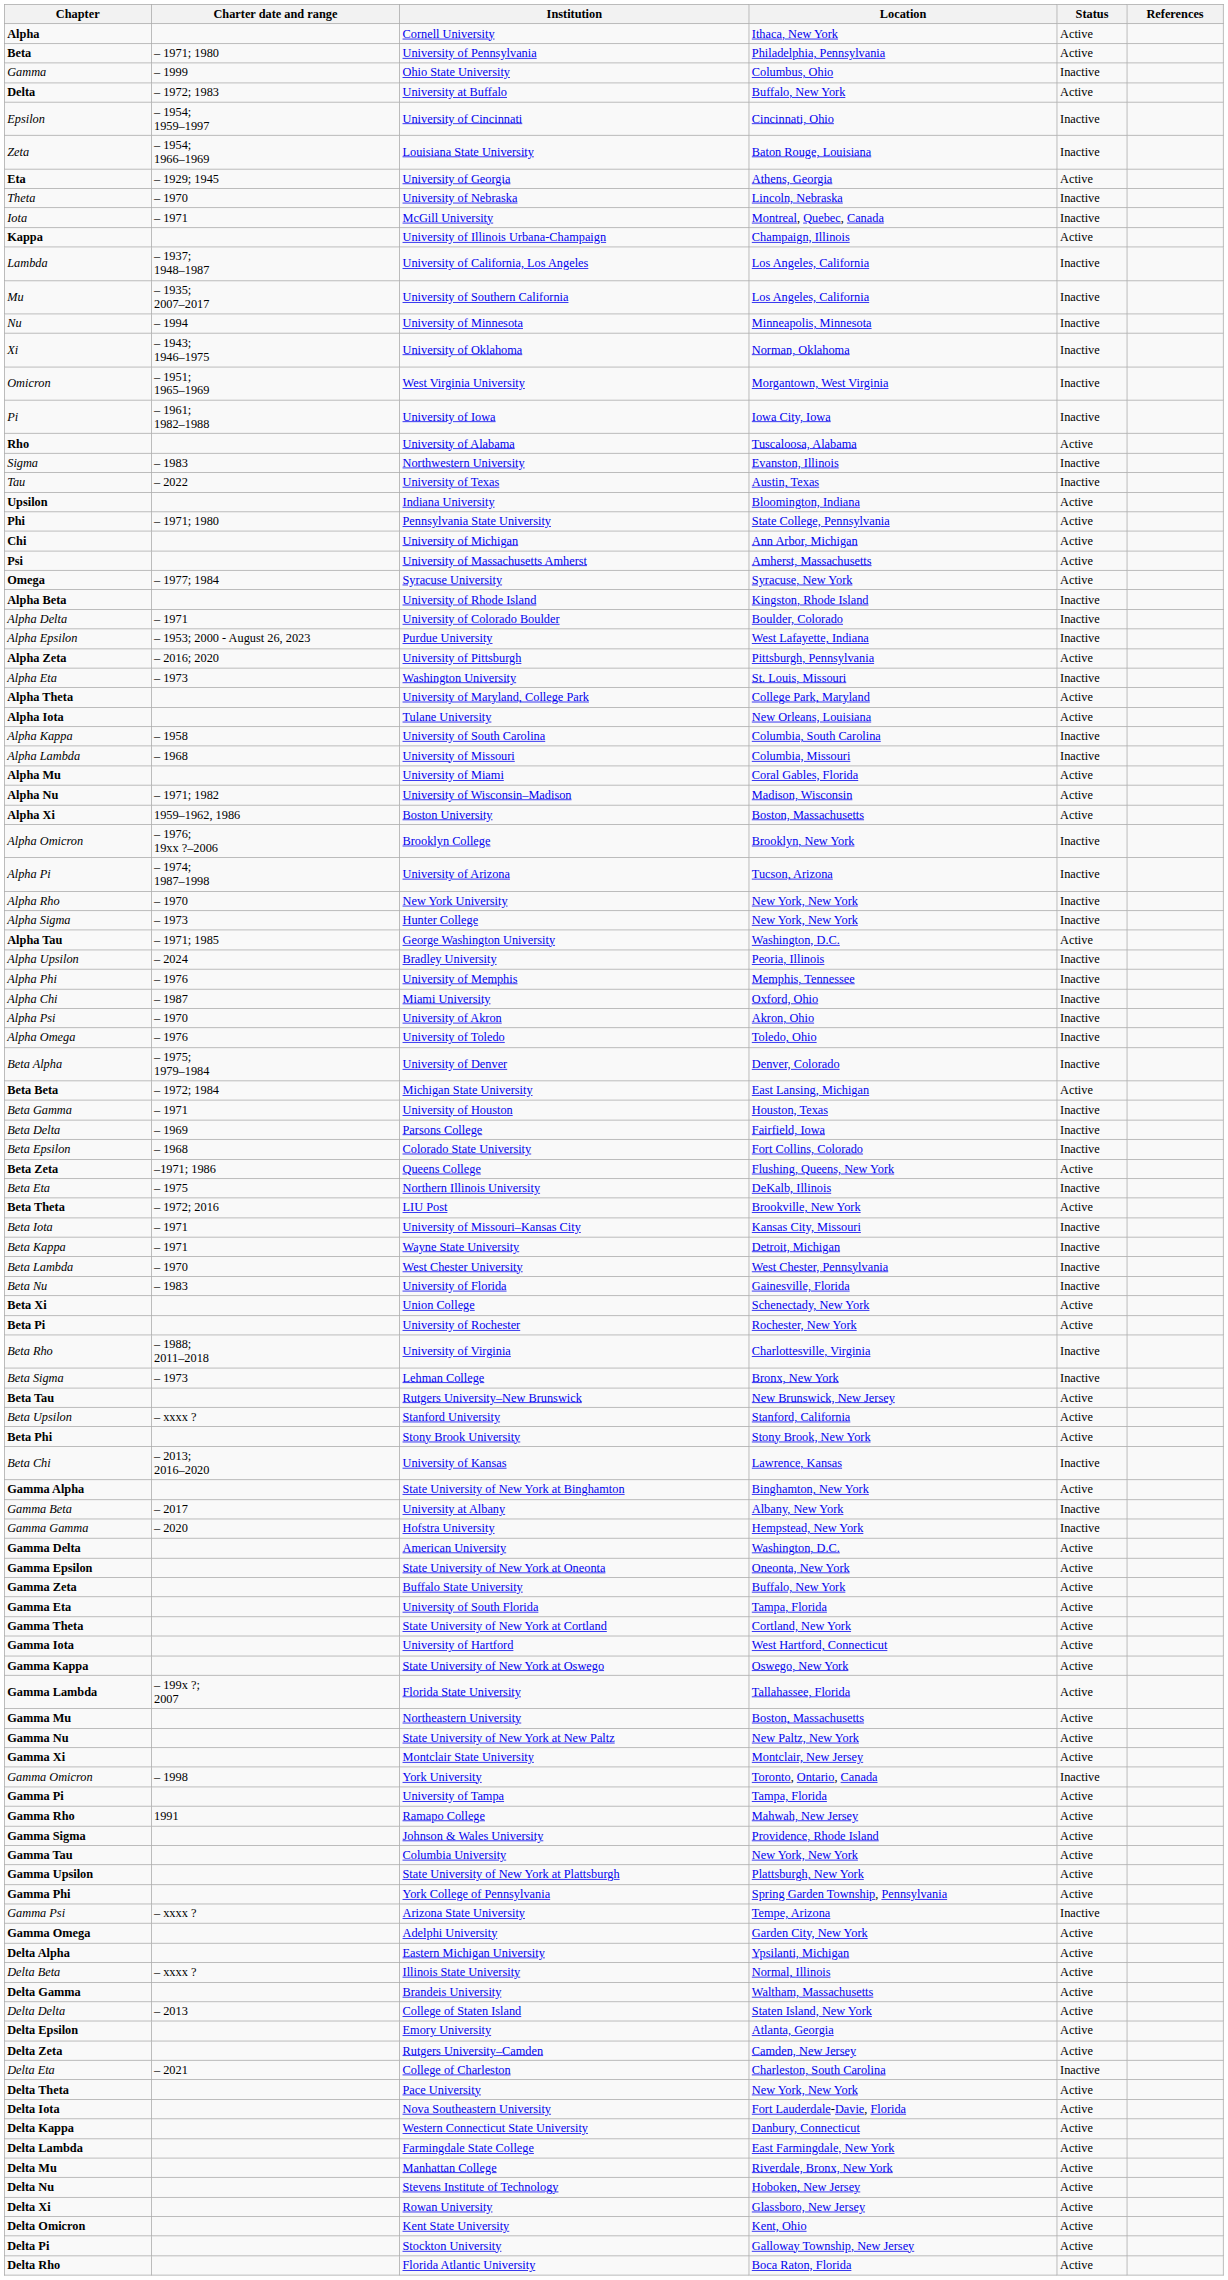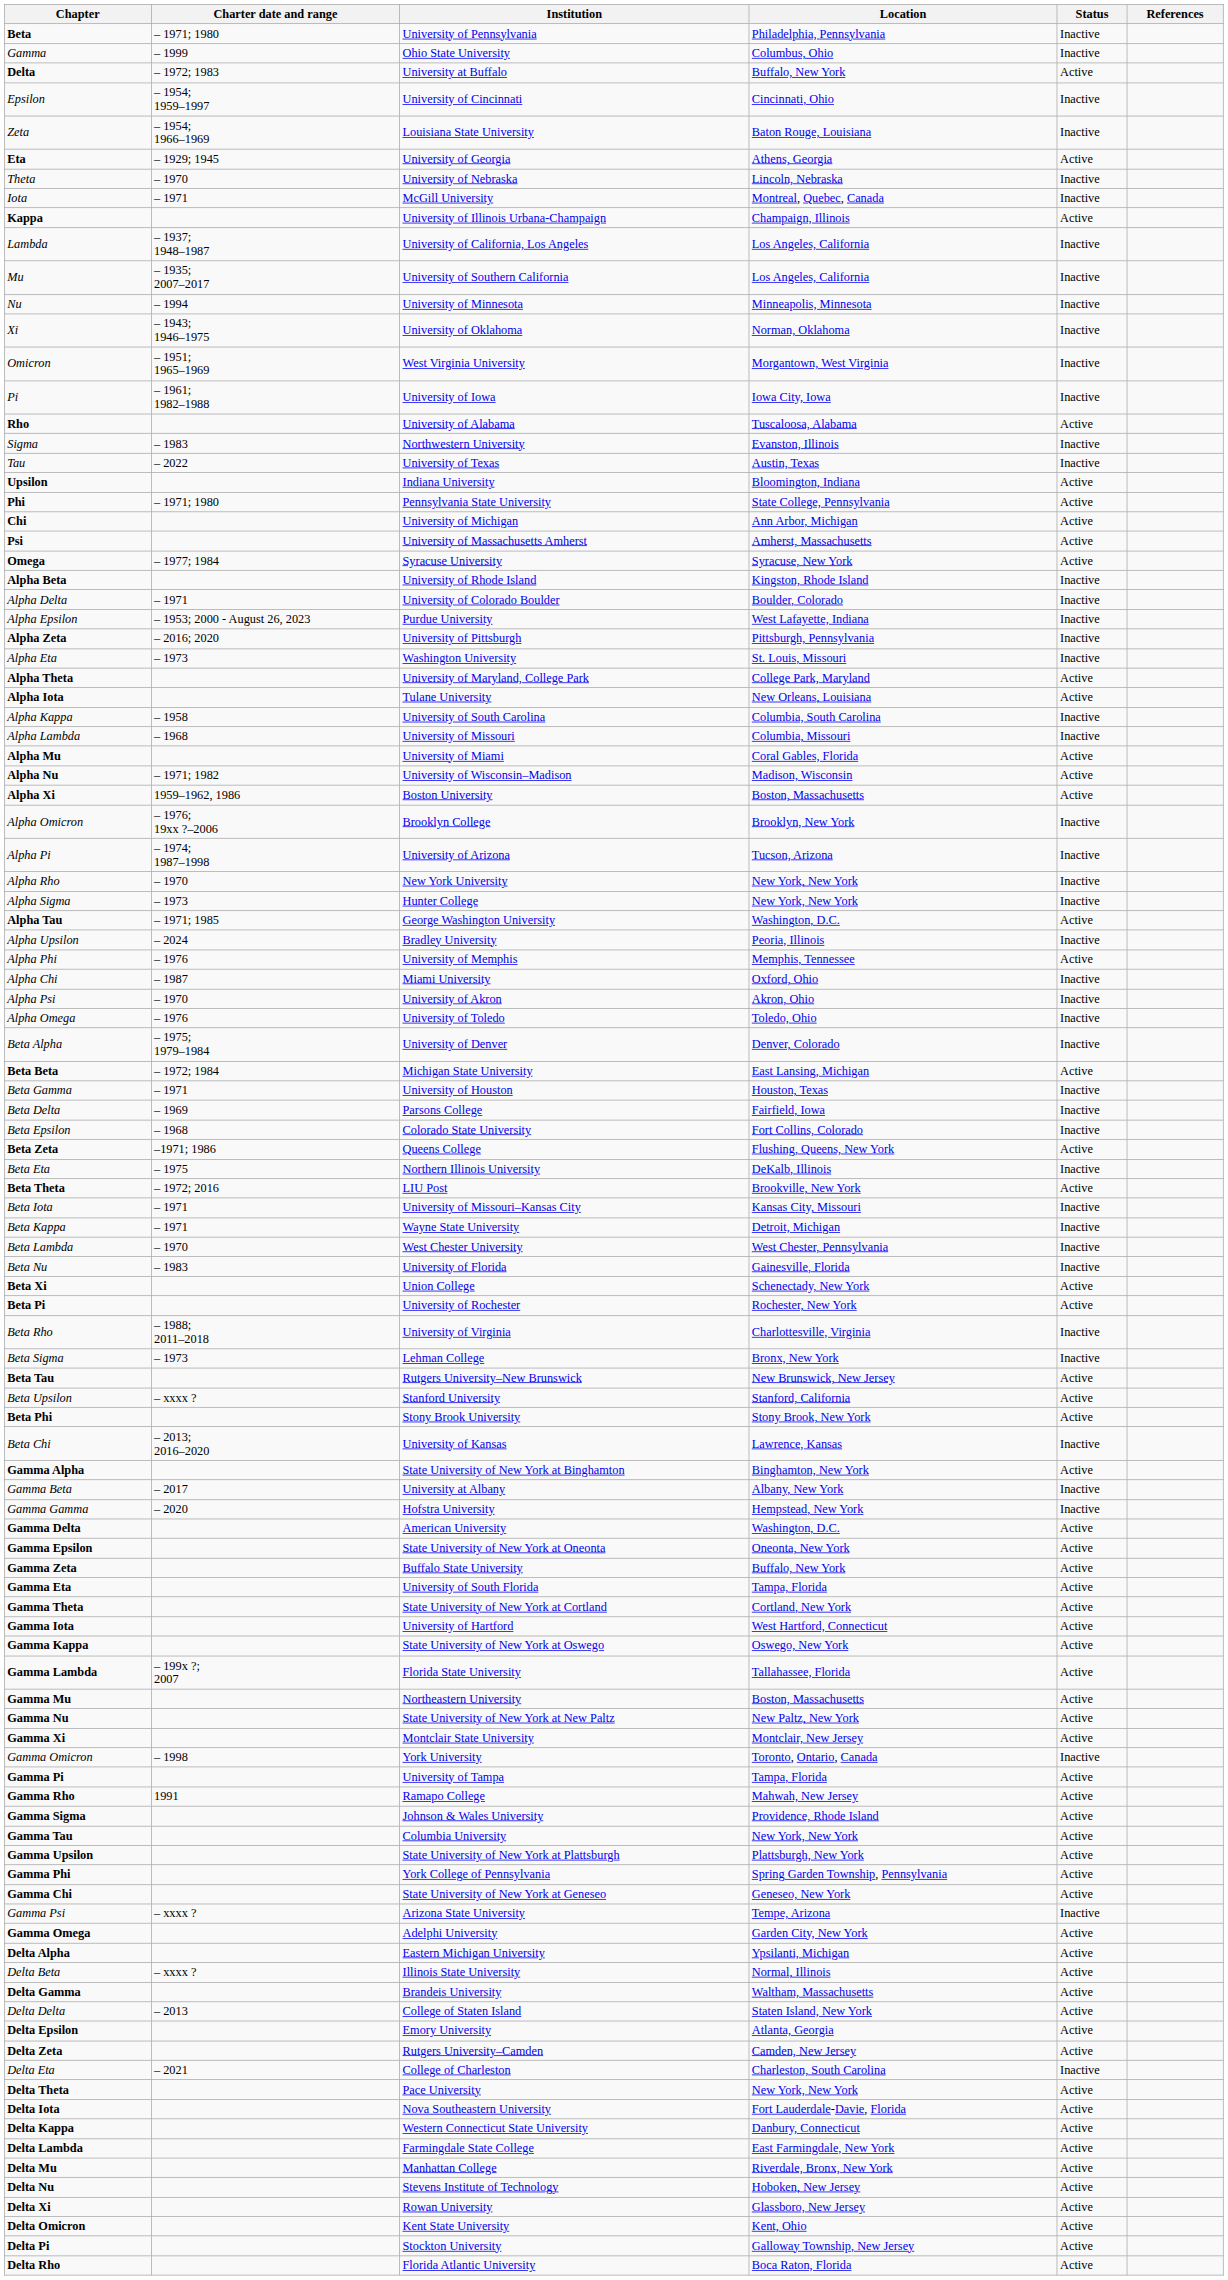- row: Alpha | Cornell University | Ithaca, New York | Active
Beta | Status: Active -> Inactive
Alpha Zeta | Status: Active -> Inactive
Alpha Phi | Status: Inactive -> Active
+ row: Gamma Chi | State University of New York at Geneseo | Geneseo, New York | Active
